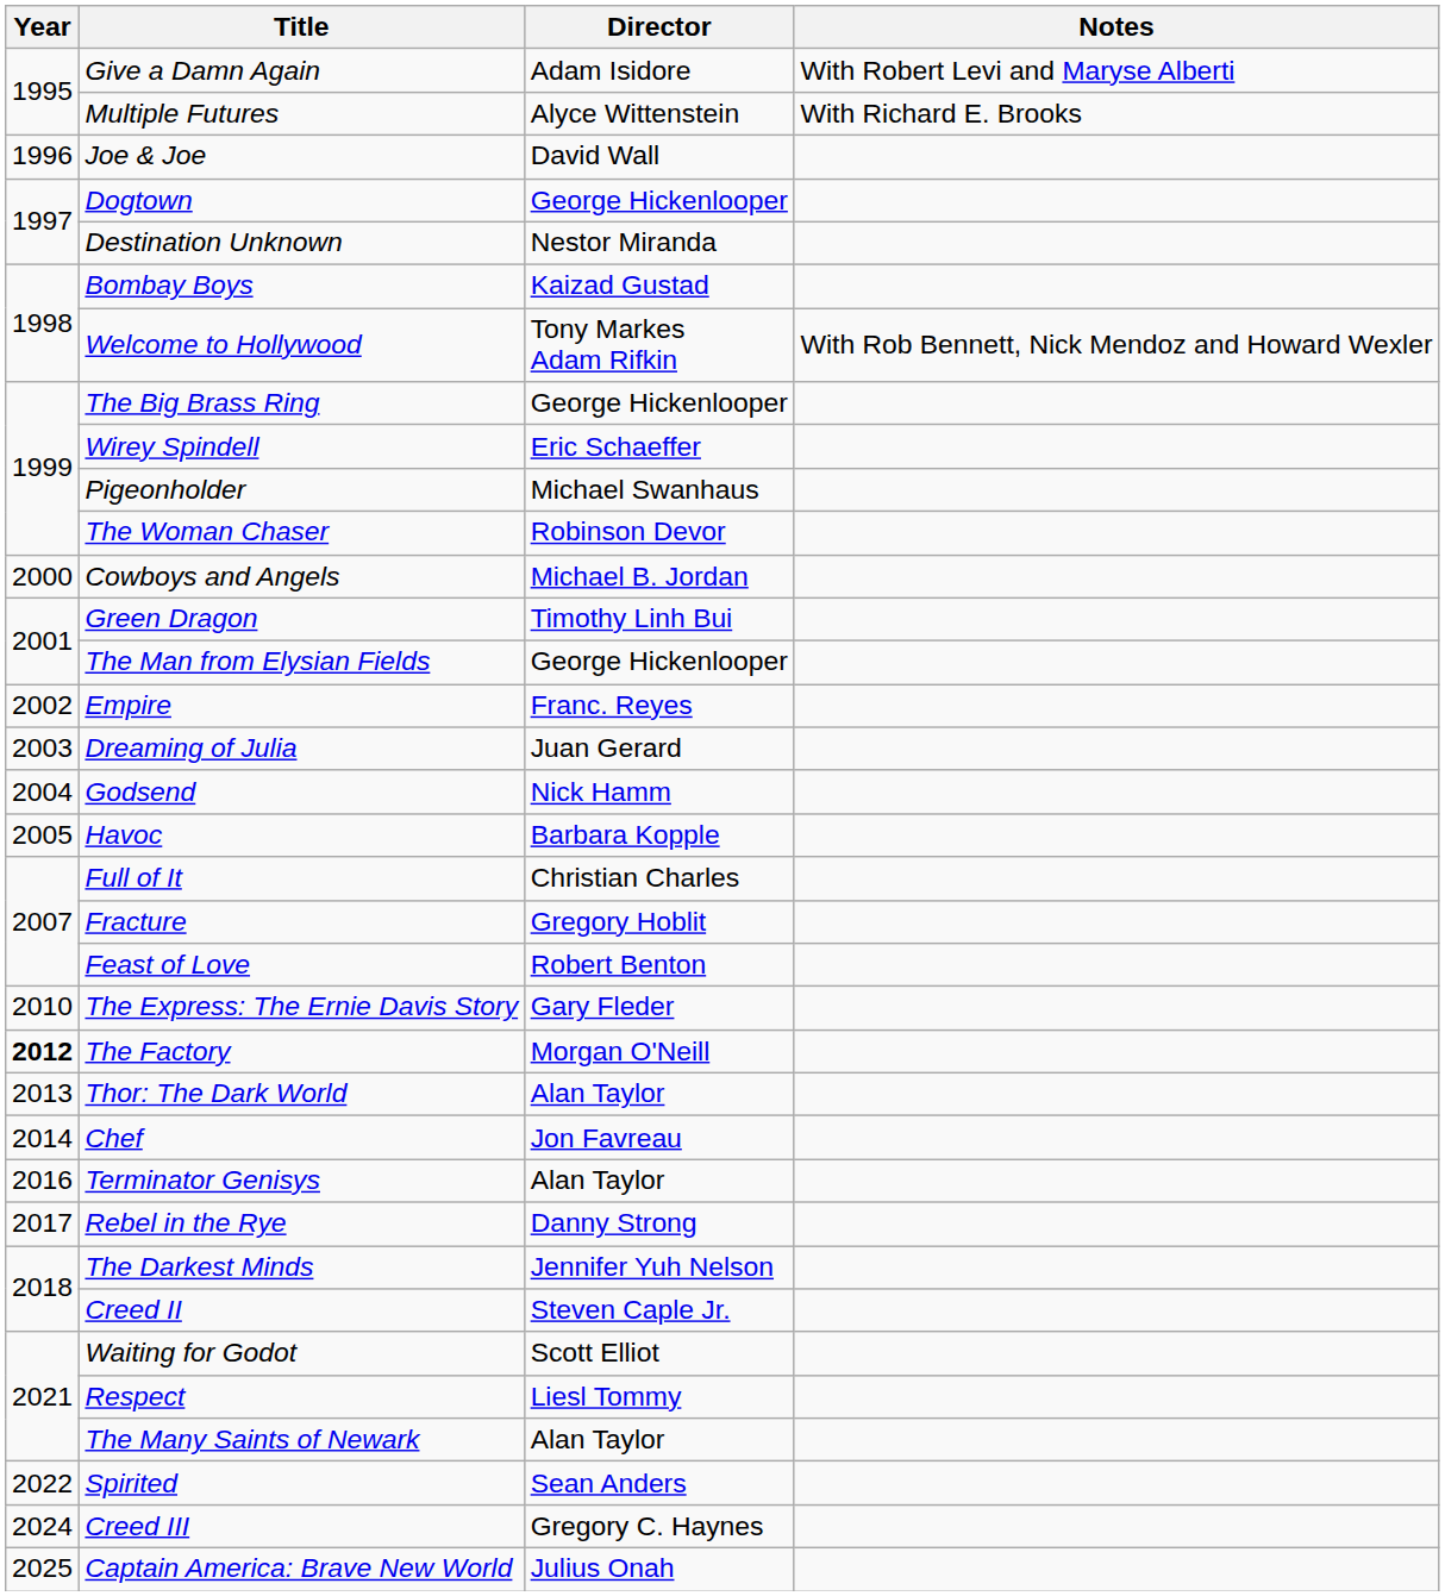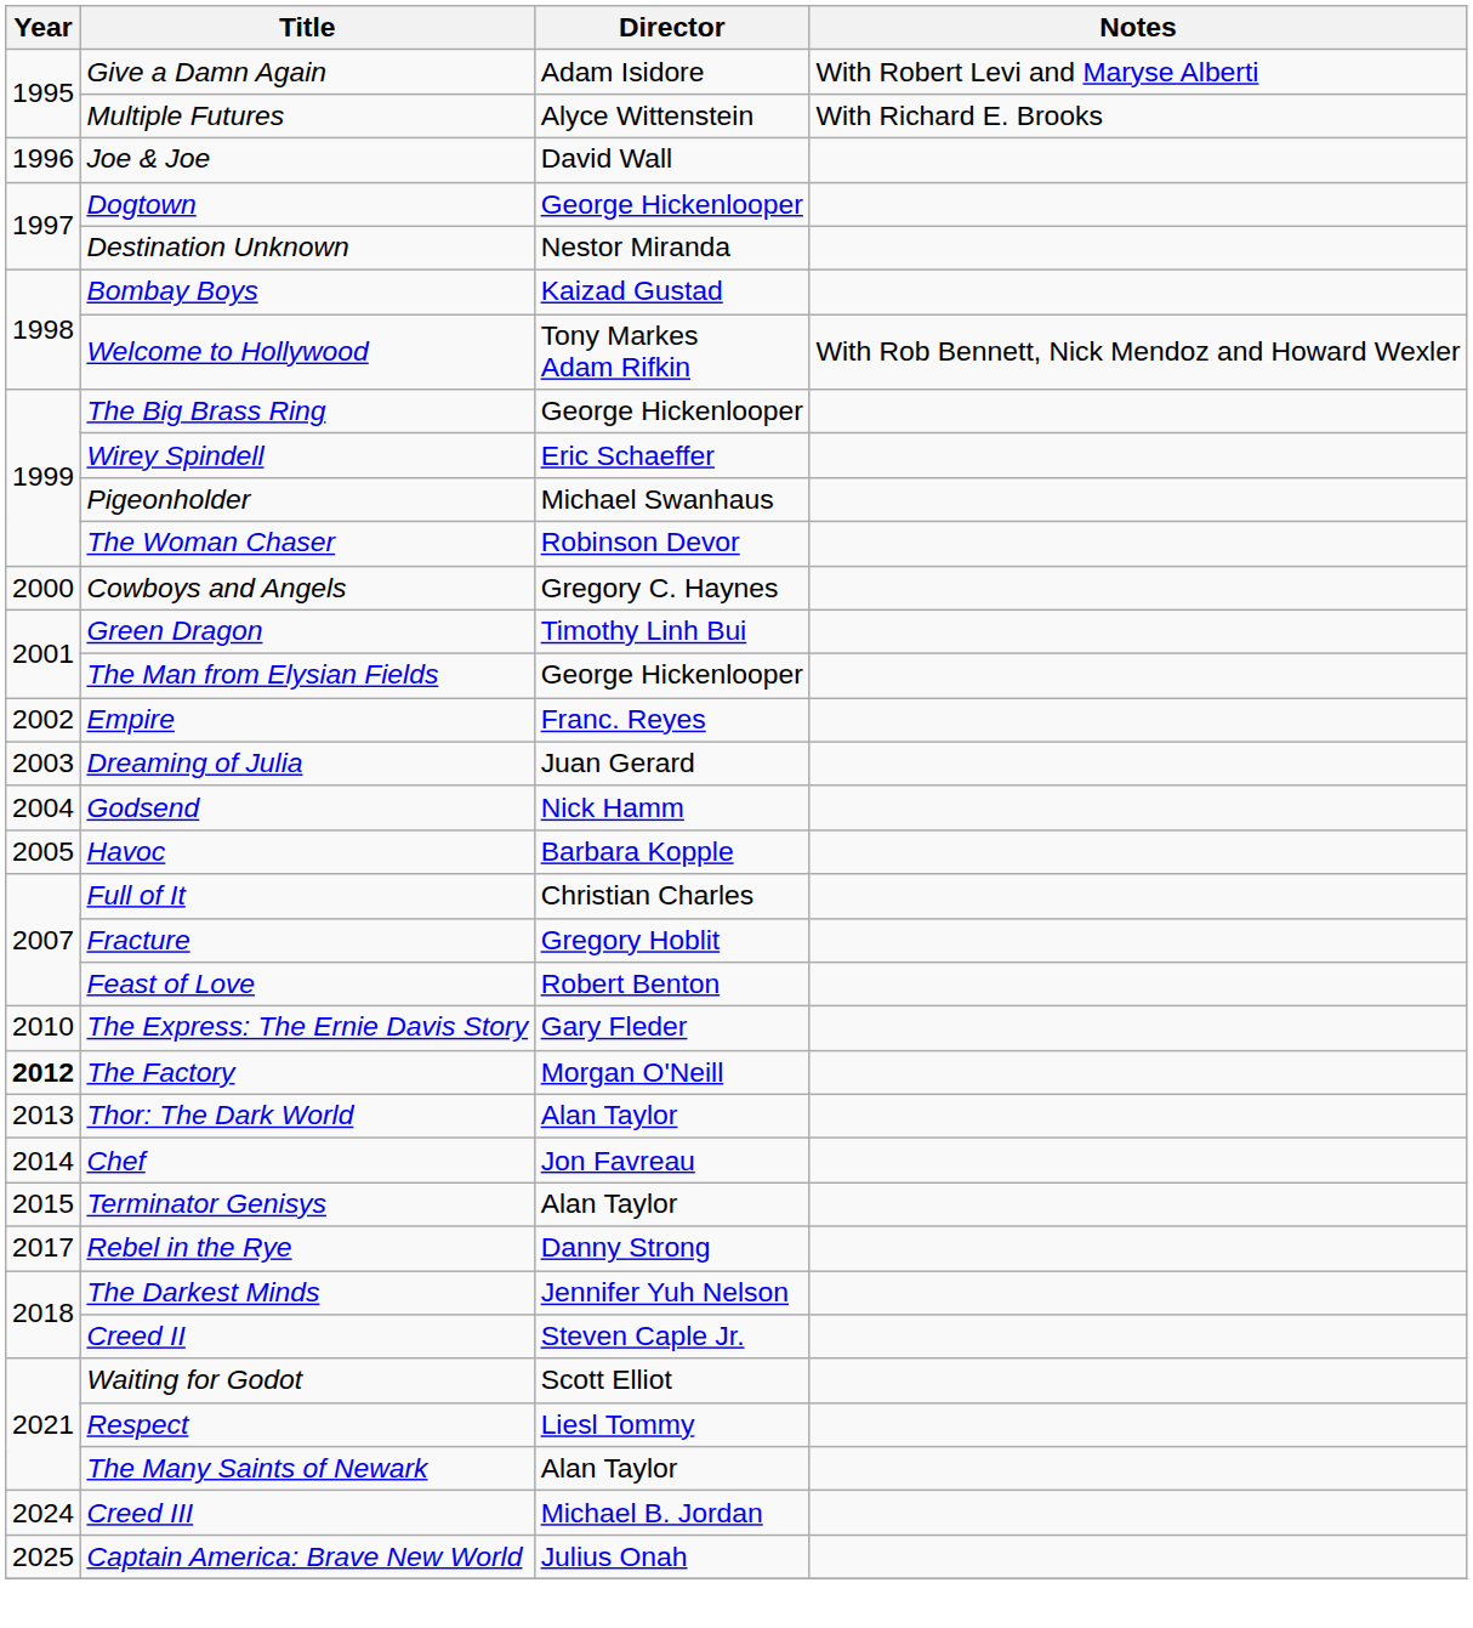Cowboys and Angels | Director: Michael B. Jordan -> Gregory C. Haynes
Terminator Genisys | Year: 2016 -> 2015
- row: 2022 | Spirited | Sean Anders
Creed III | Director: Gregory C. Haynes -> Michael B. Jordan
